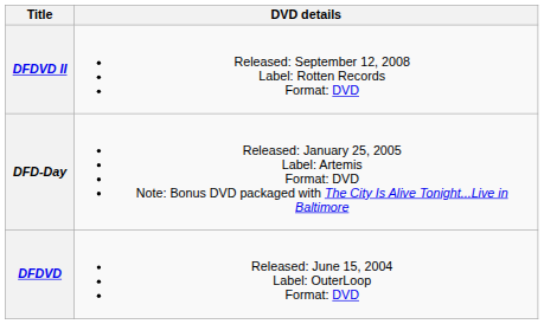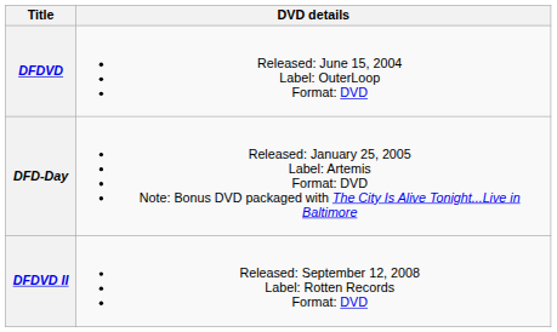rows swapped: DFDVD <-> DFDVD II
